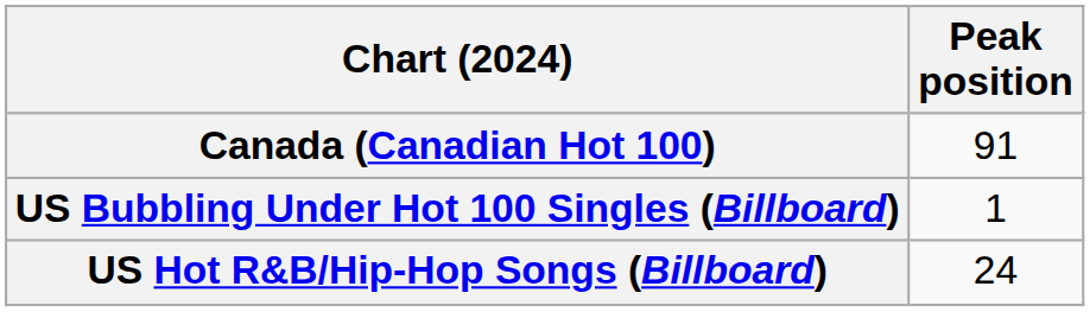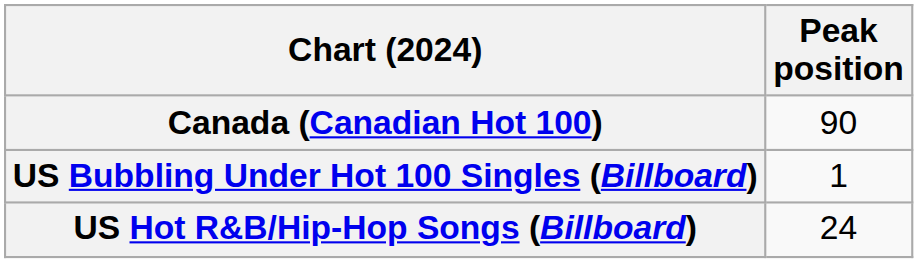Canada (Canadian Hot 100) | Peak position: 91 -> 90
